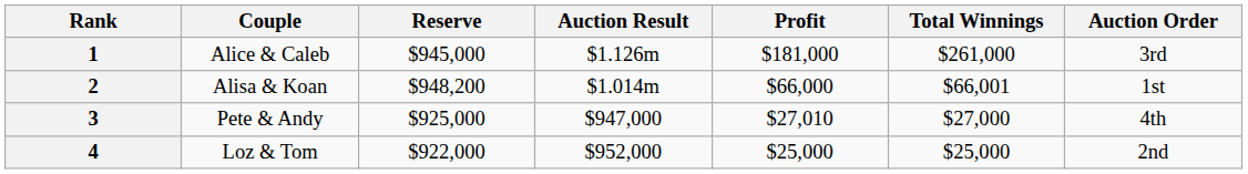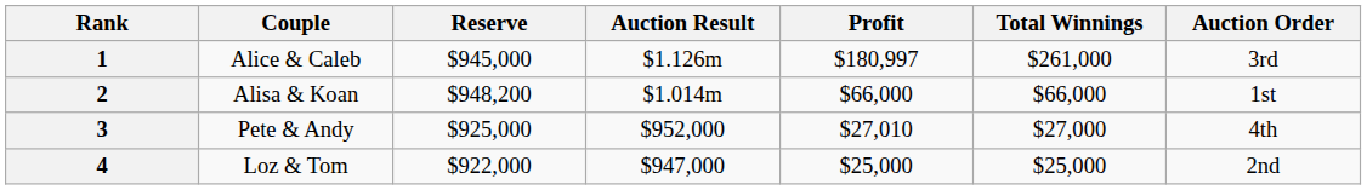1 | Profit: $181,000 -> $180,997
2 | Total Winnings: $66,001 -> $66,000
3 | Auction Result: $947,000 -> $952,000
4 | Auction Result: $952,000 -> $947,000
